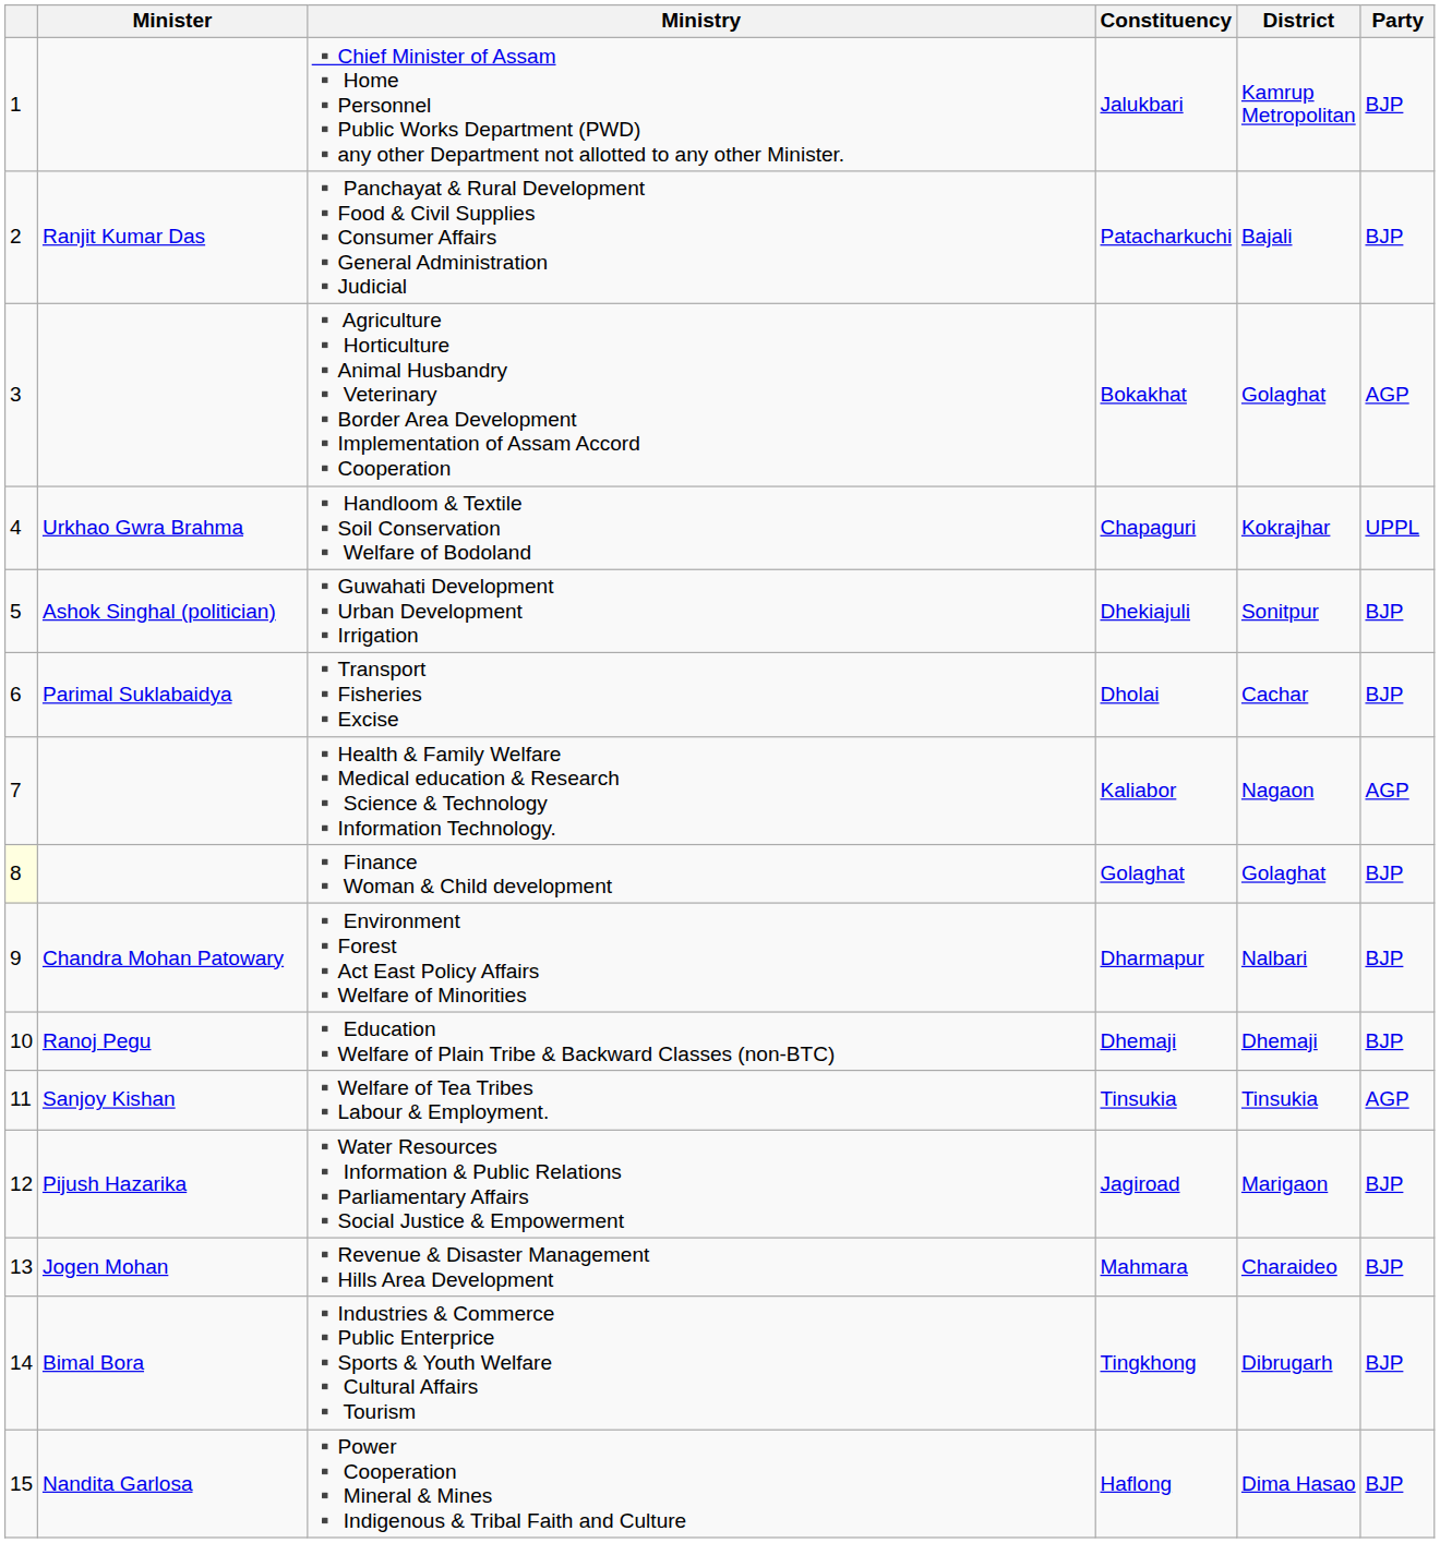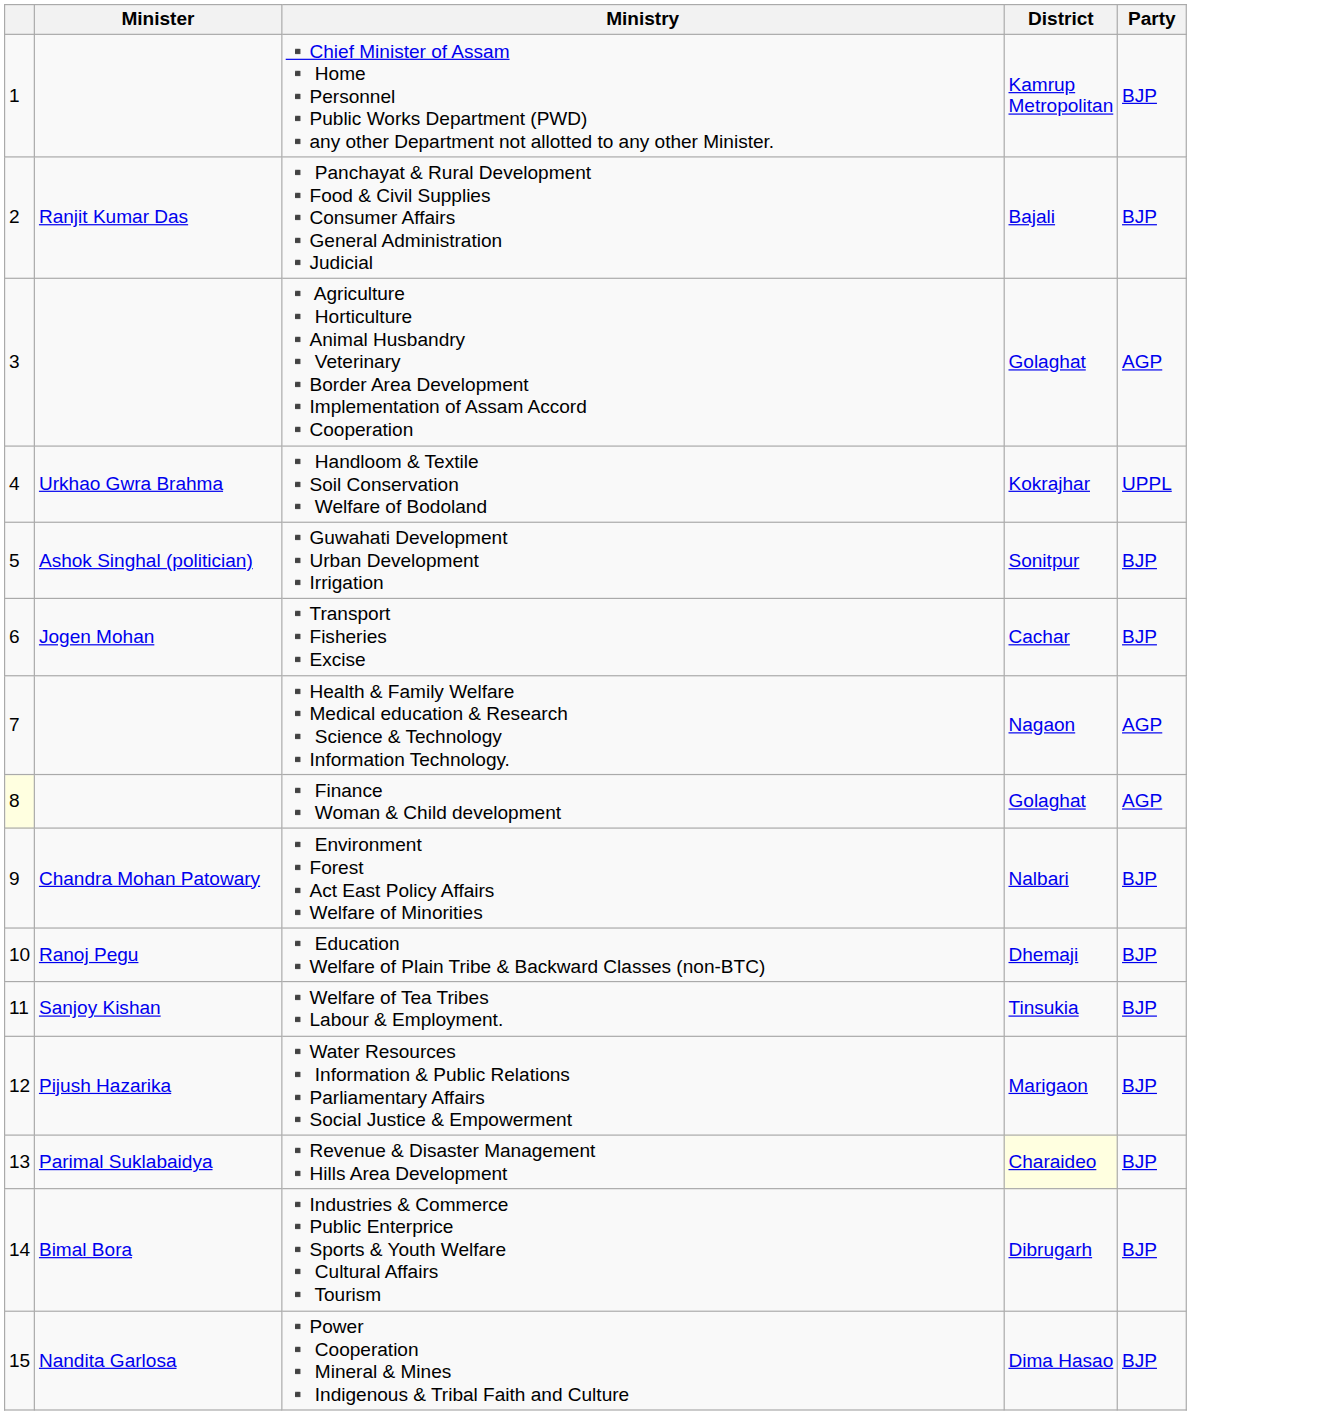- column: Constituency | Jalukbari | Patacharkuchi | Bokakhat | Chapaguri | Dhekiajuli | Dholai | Kaliabor | Golaghat | Dharmapur | Dhemaji | Tinsukia | Jagiroad | Mahmara | Tingkhong | Haflong
▪️Transport ▪️Fisheries ▪️Excise | Minister: Parimal Suklabaidya -> Jogen Mohan
▪️ Finance ▪️ Woman & Child development | Party: BJP -> AGP
▪️Welfare of Tea Tribes ▪️Labour & Employment. | Party: AGP -> BJP
▪️Revenue & Disaster Management ▪️Hills Area Development | Minister: Jogen Mohan -> Parimal Suklabaidya
▪️Revenue & Disaster Management ▪️Hills Area Development | District: no background -> lightyellow background
